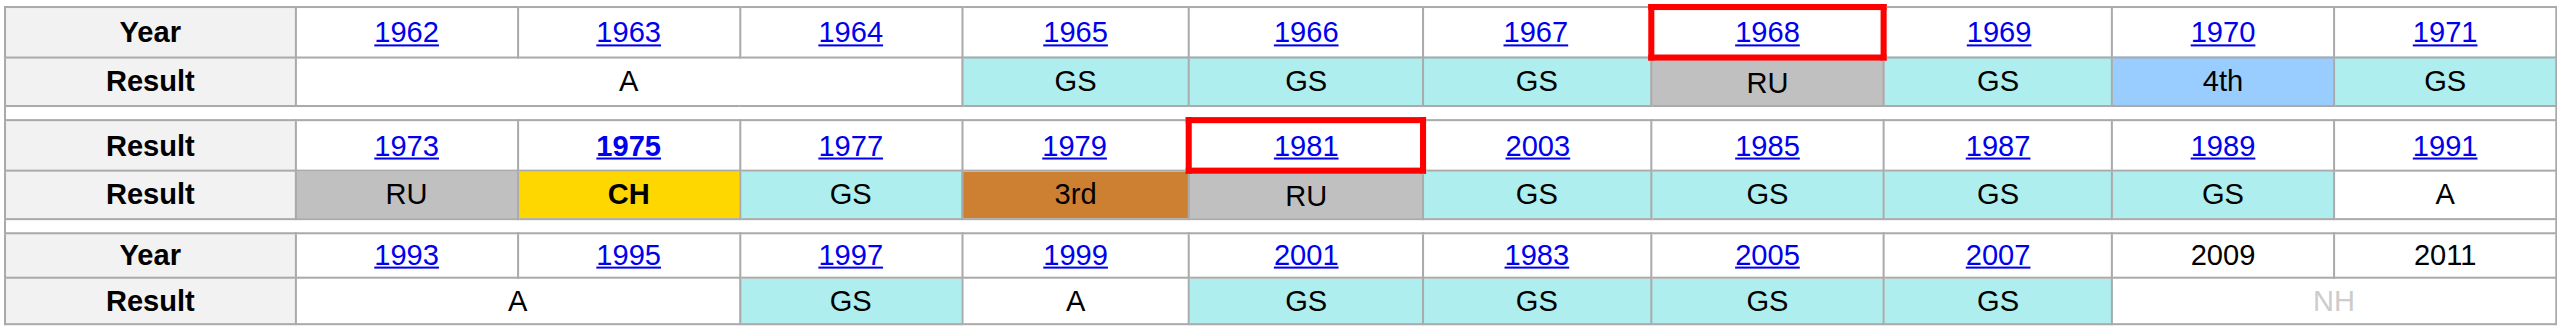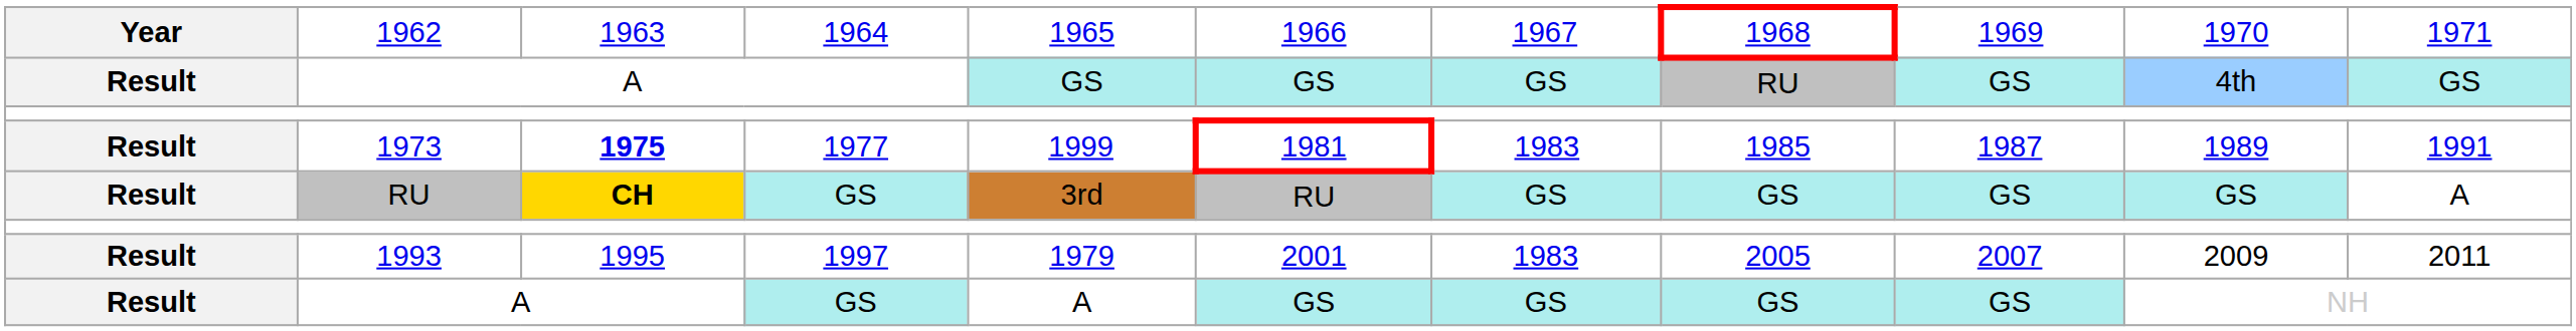1973 | column 5: 1979 -> 1999
1973 | column 7: 2003 -> 1983
1993 | column 1: Year -> Result
1993 | column 5: 1999 -> 1979
